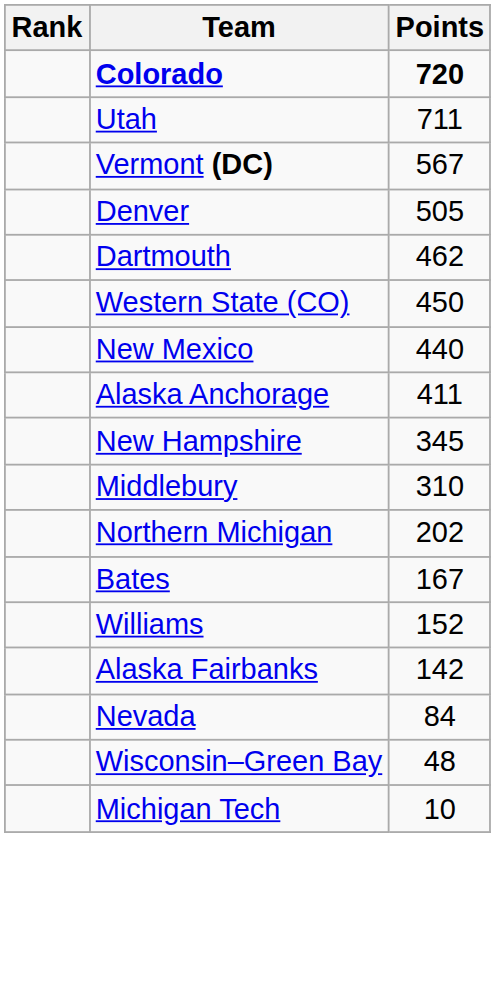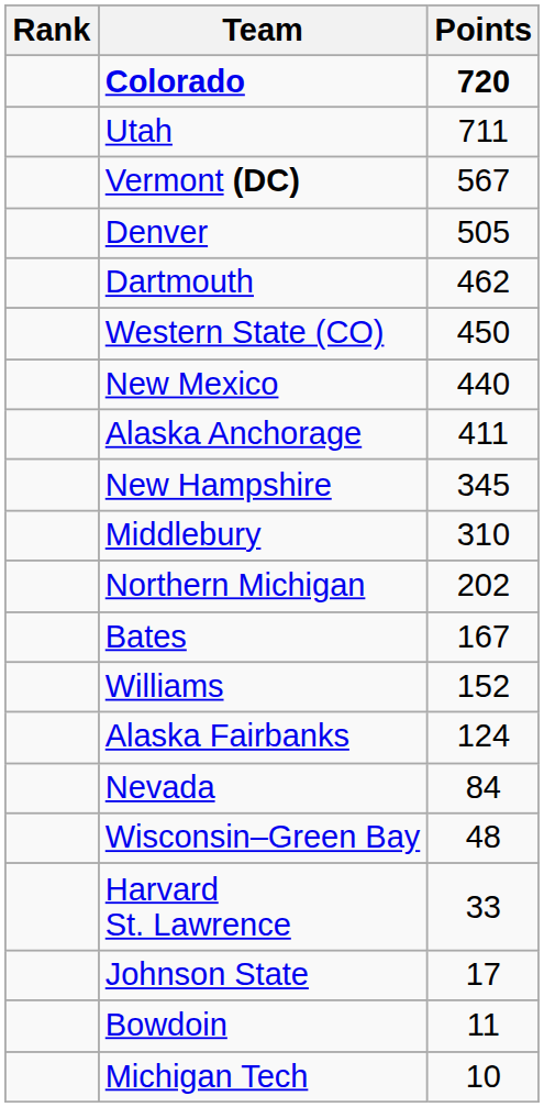Alaska Fairbanks | Points: 142 -> 124
+ row: Harvard St. Lawrence | 33
+ row: Johnson State | 17
+ row: Bowdoin | 11
